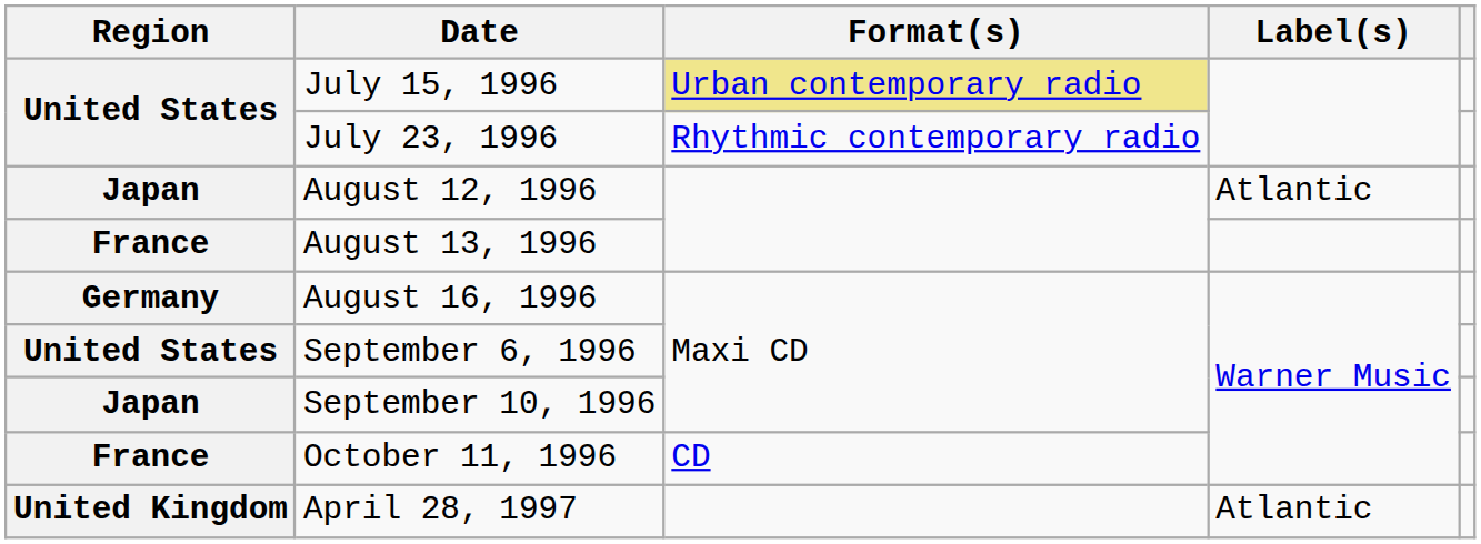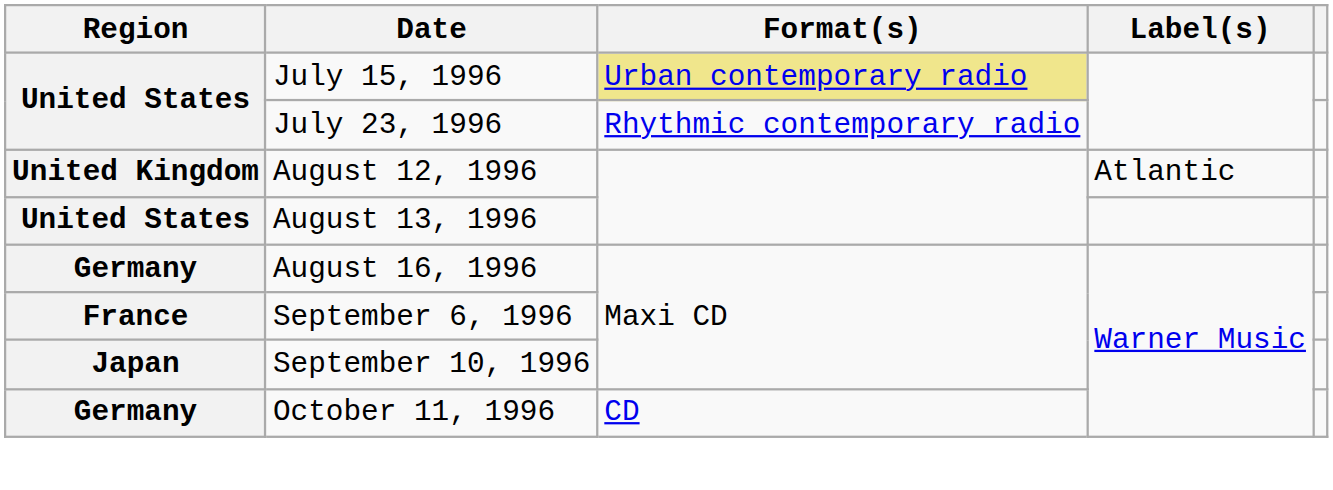August 12, 1996 | Region: Japan -> United Kingdom
August 13, 1996 | Region: France -> United States
September 6, 1996 | Region: United States -> France
October 11, 1996 | Region: France -> Germany
- row: United Kingdom | April 28, 1997 | Atlantic
